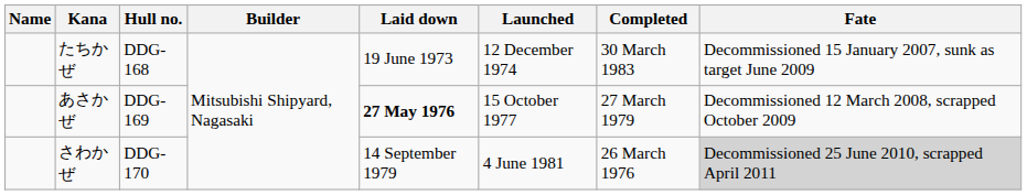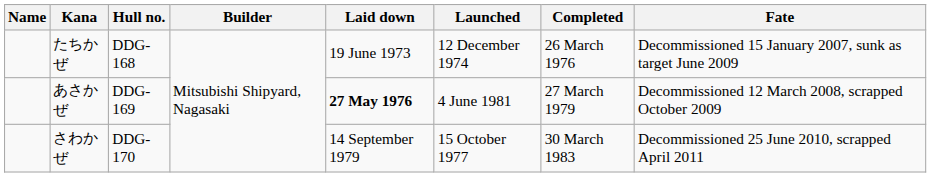たちかぜ | Completed: 30 March 1983 -> 26 March 1976
あさかぜ | Launched: 15 October 1977 -> 4 June 1981
さわかぜ | Launched: 4 June 1981 -> 15 October 1977
さわかぜ | Completed: 26 March 1976 -> 30 March 1983
さわかぜ | Fate: lightgrey background -> no background
